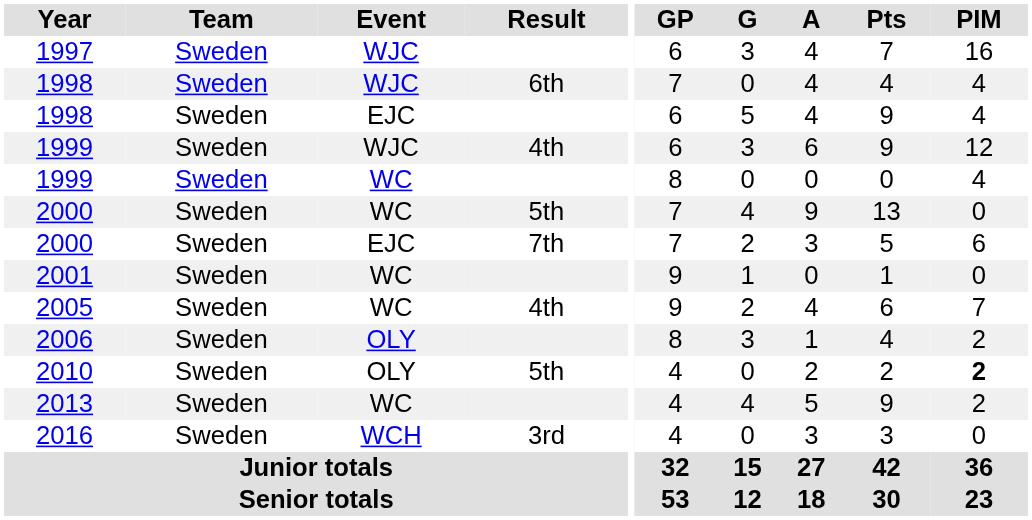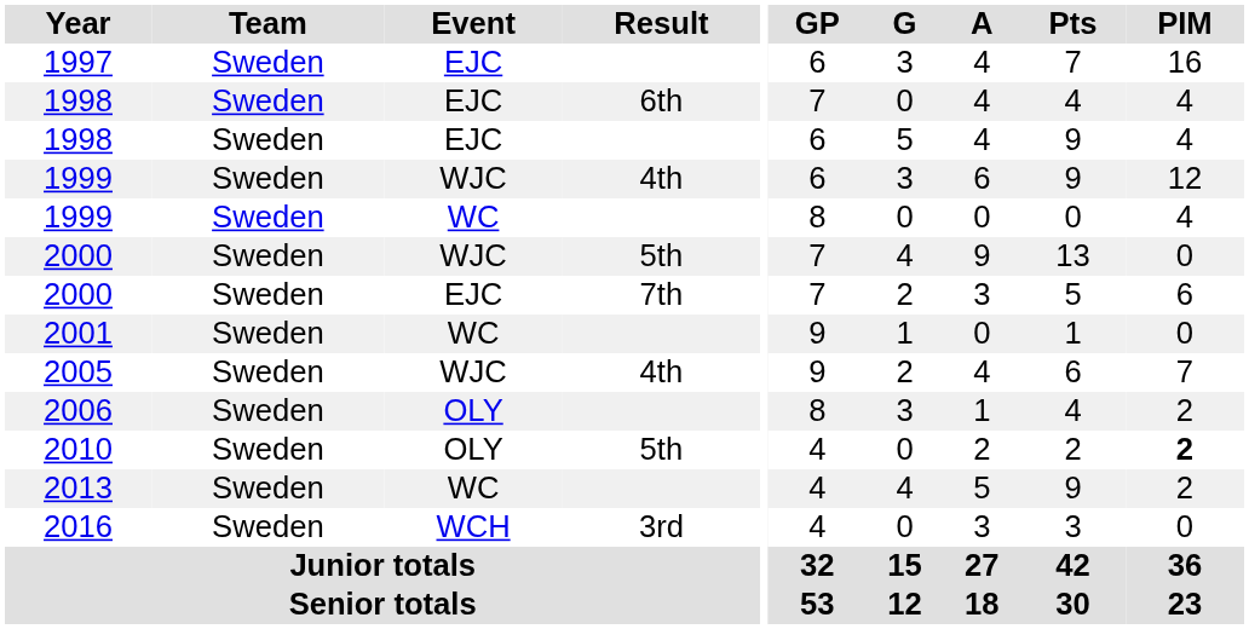1997 | Event: WJC -> EJC
1998 / 6th | Event: WJC -> EJC
2000 / 5th | Event: WC -> WJC
2005 | Event: WC -> WJC
